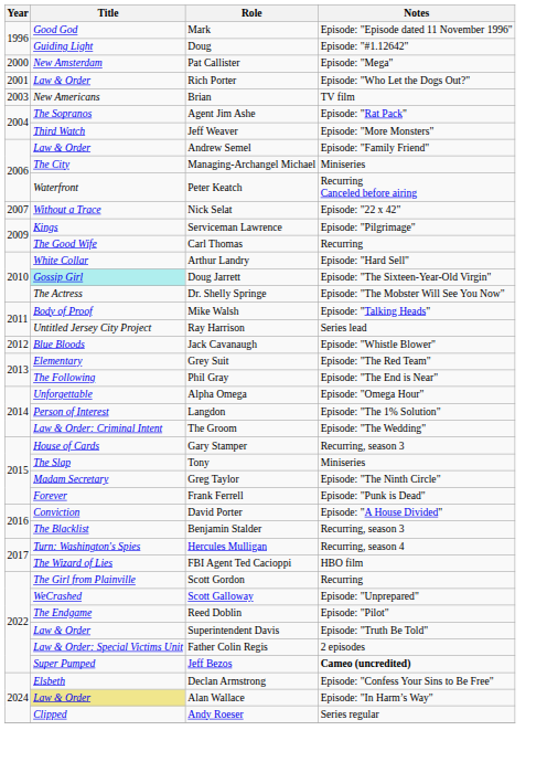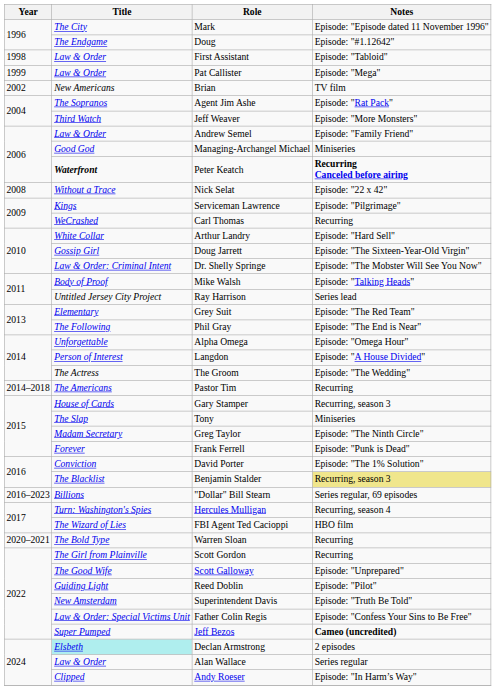Mark | Title: Good God -> The City
Doug | Title: Guiding Light -> The Endgame
+ row: 1998 | Law & Order | First Assistant | Episode: "Tabloid"
Pat Callister | Year: 2000 -> 1999
Pat Callister | Title: New Amsterdam -> Law & Order
- row: 2001 | Law & Order | Rich Porter | Episode: "Who Let the Dogs Out?"
Brian | Year: 2003 -> 2002
Managing-Archangel Michael | Title: The City -> Good God
Peter Keatch | Title: normal -> bold
Peter Keatch | Notes: normal -> bold
Nick Selat | Year: 2007 -> 2008
Carl Thomas | Title: The Good Wife -> WeCrashed
Doug Jarrett | Title: paleturquoise background -> no background
Dr. Shelly Springe | Title: The Actress -> Law & Order: Criminal Intent
- row: 2012 | Blue Bloods | Jack Cavanaugh | Episode: "Whistle Blower"
Langdon | Notes: Episode: "The 1% Solution" -> Episode: "A House Divided"
The Groom | Title: Law & Order: Criminal Intent -> The Actress
+ row: 2014–2018 | The Americans | Pastor Tim | Recurring
David Porter | Notes: Episode: "A House Divided" -> Episode: "The 1% Solution"
Benjamin Stalder | Notes: no background -> khaki background
+ row: 2016–2023 | Billions | "Dollar" Bill Stearn | Series regular, 69 episodes
+ row: 2020–2021 | The Bold Type | Warren Sloan | Recurring
Scott Galloway | Title: WeCrashed -> The Good Wife
Reed Doblin | Title: The Endgame -> Guiding Light
Superintendent Davis | Title: Law & Order -> New Amsterdam
Father Colin Regis | Notes: 2 episodes -> Episode: "Confess Your Sins to Be Free"
Declan Armstrong | Title: no background -> paleturquoise background
Declan Armstrong | Notes: Episode: "Confess Your Sins to Be Free" -> 2 episodes
Alan Wallace | Title: khaki background -> no background
Alan Wallace | Notes: Episode: "In Harm’s Way" -> Series regular
Andy Roeser | Notes: Series regular -> Episode: "In Harm’s Way"
